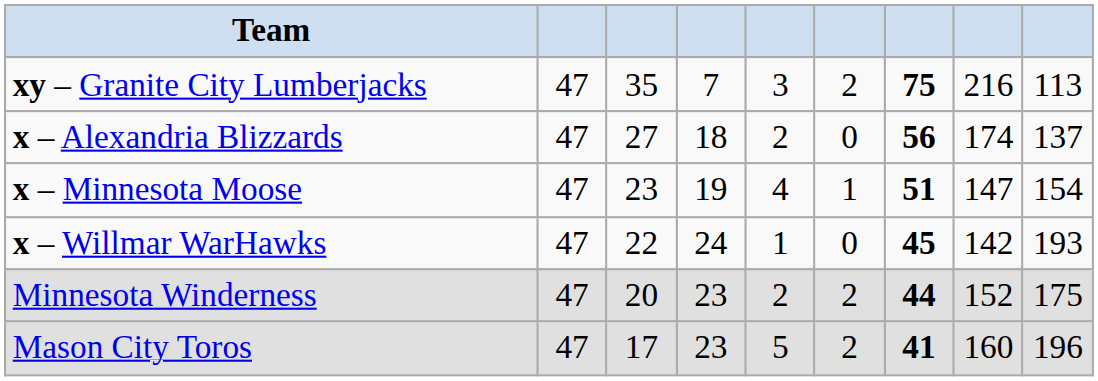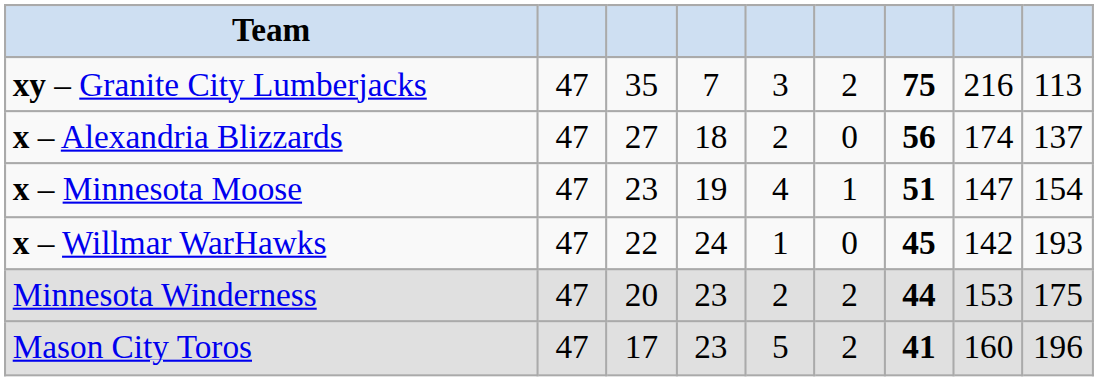Minnesota Winderness | column 8: 152 -> 153
